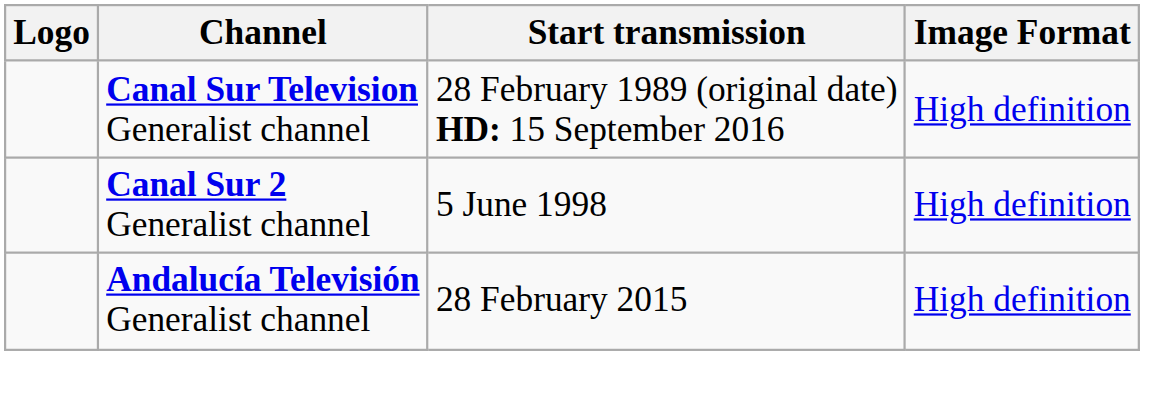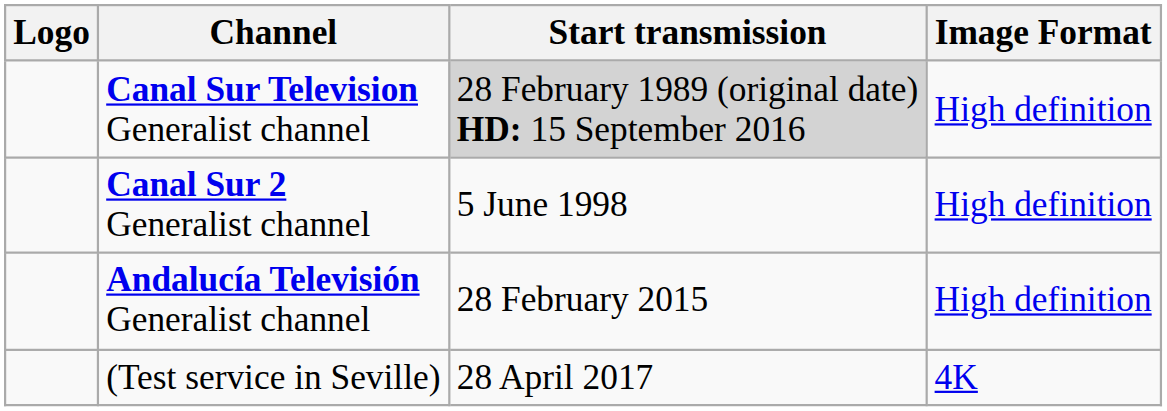Canal Sur Television Generalist channel | Start transmission: no background -> lightgrey background
+ row: (Test service in Seville) | 28 April 2017 | 4K
